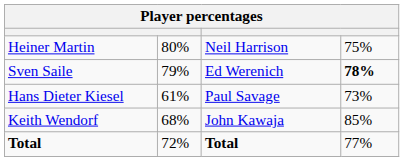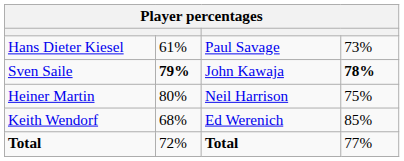rows swapped: Heiner Martin <-> Hans Dieter Kiesel
Sven Saile | column 2: normal -> bold
Sven Saile | column 3: Ed Werenich -> John Kawaja
Keith Wendorf | column 3: John Kawaja -> Ed Werenich
